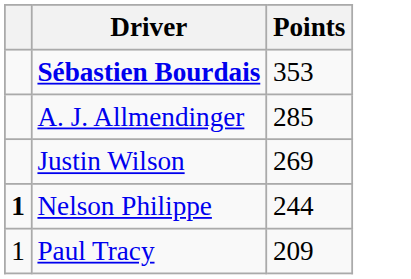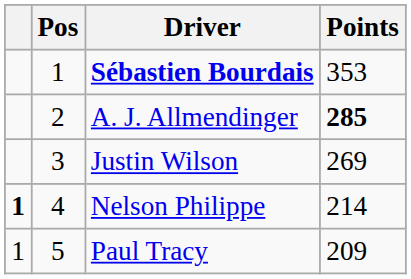+ column: Pos | 1 | 2 | 3 | 4 | 5
A. J. Allmendinger | Points: normal -> bold
Nelson Philippe | Points: 244 -> 214
